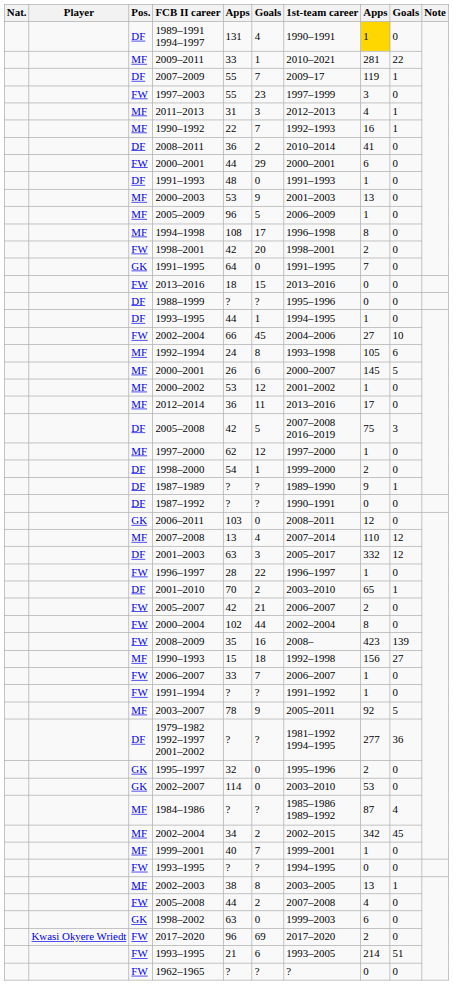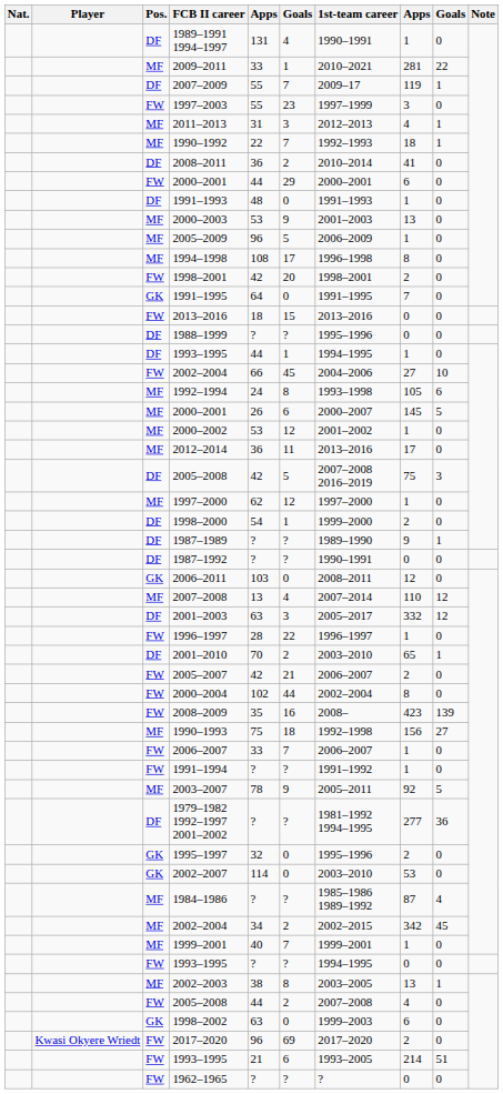1989–1991 1994–1997 | column 8: gold background -> no background
1990–1992 | column 8: 16 -> 18
1990–1993 | column 5: 15 -> 75
